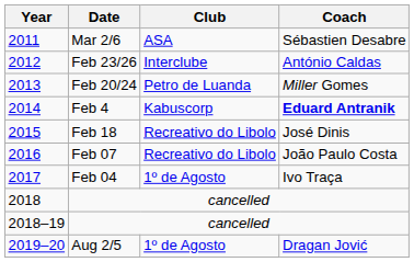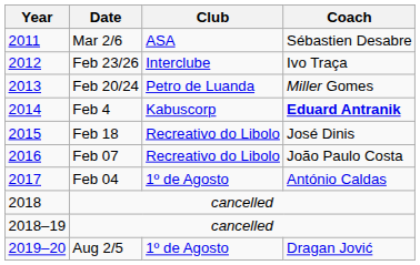Feb 23/26 | Coach: António Caldas -> Ivo Traça
Feb 04 | Coach: Ivo Traça -> António Caldas
